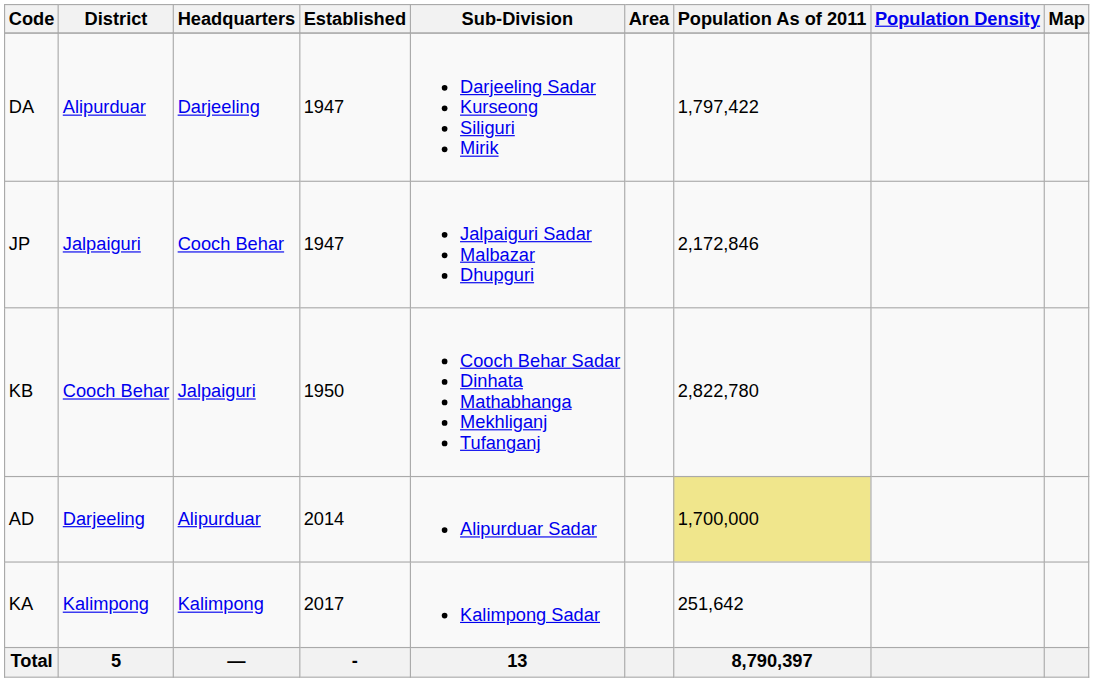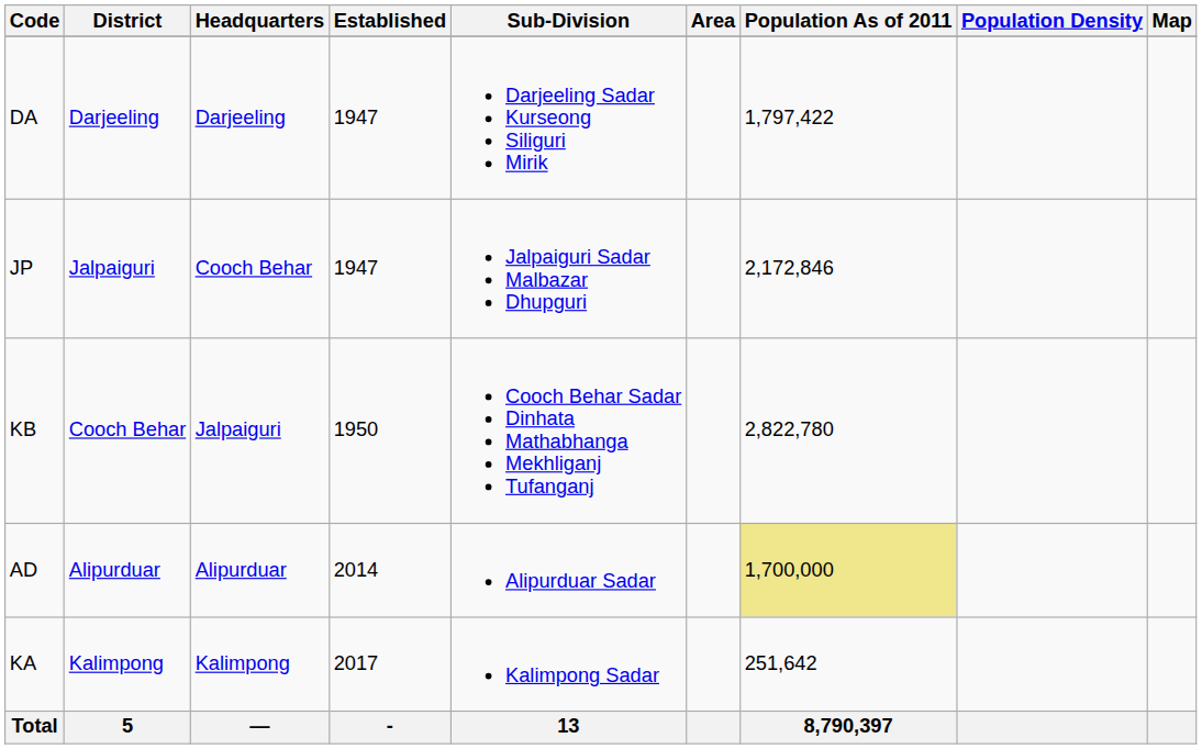DA | District: Alipurduar -> Darjeeling
AD | District: Darjeeling -> Alipurduar
